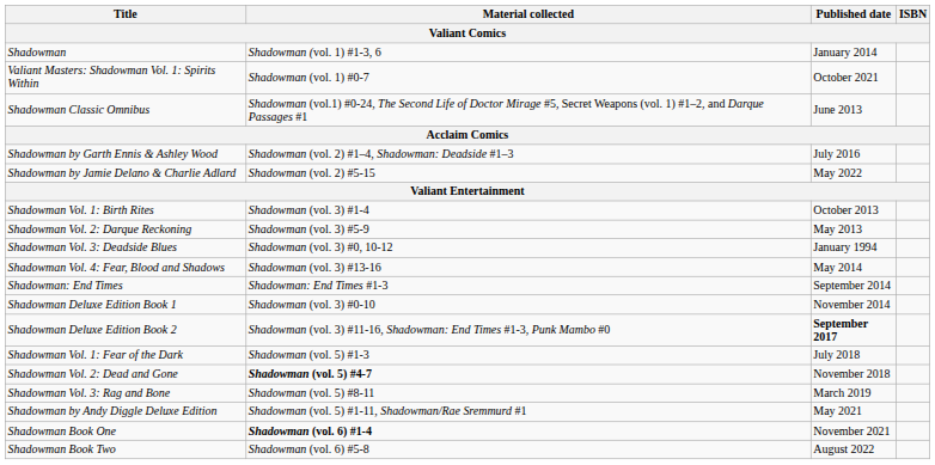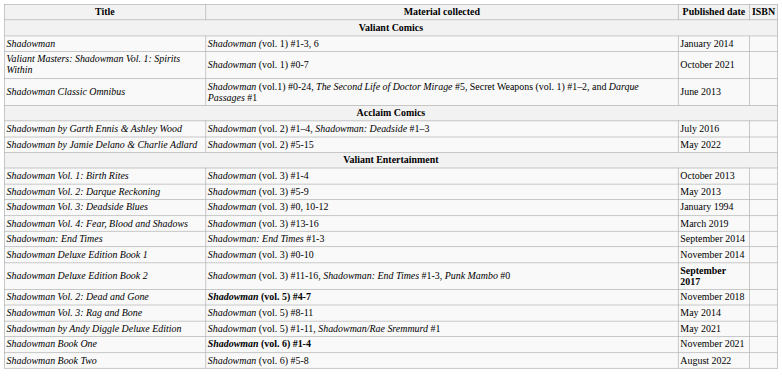Shadowman Vol. 4: Fear, Blood and Shadows | Published date: May 2014 -> March 2019
- row: Shadowman Vol. 1: Fear of the Dark | Shadowman (vol. 5) #1-3 | July 2018
Shadowman Vol. 3: Rag and Bone | Published date: March 2019 -> May 2014
